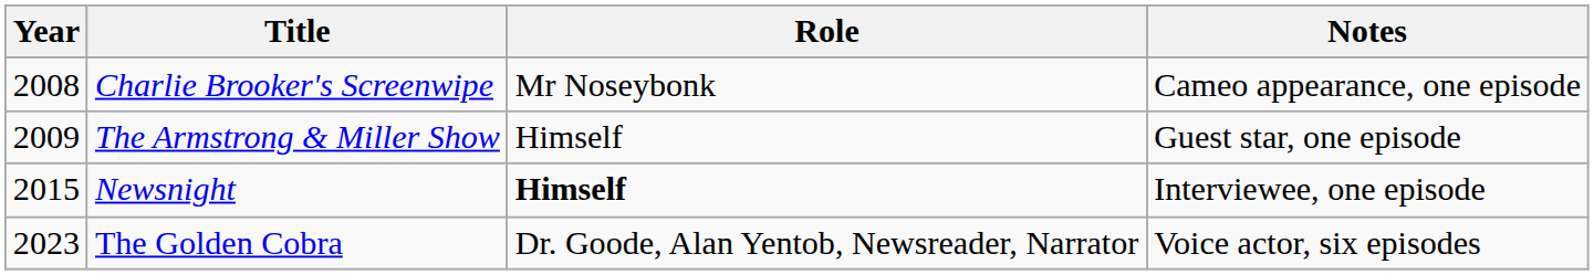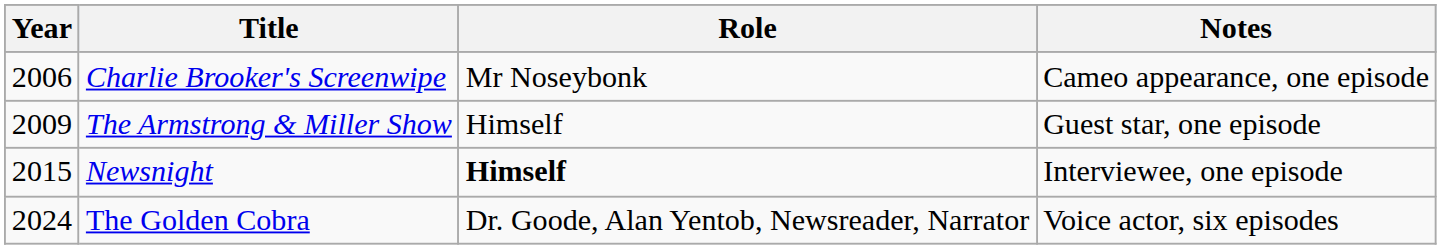Charlie Brooker's Screenwipe | Year: 2008 -> 2006
The Golden Cobra | Year: 2023 -> 2024
